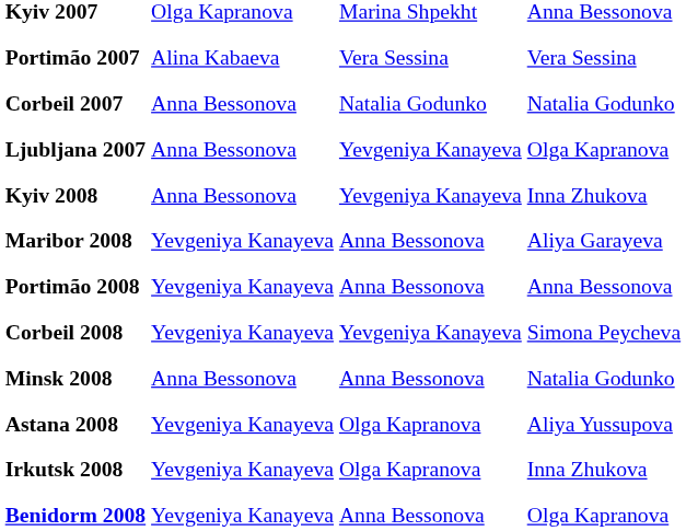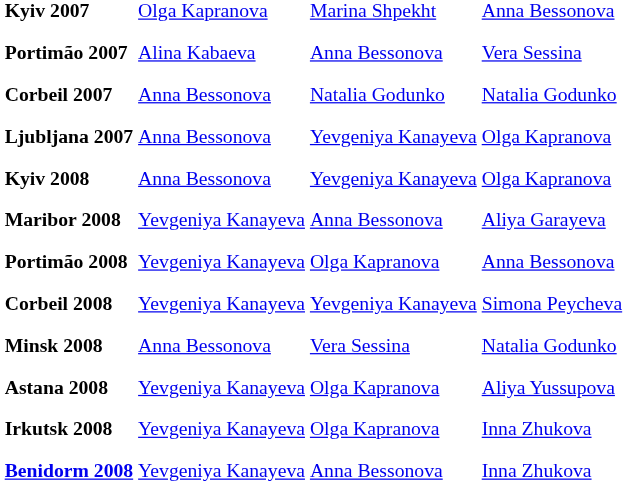Portimão 2007 | column 3: Vera Sessina -> Anna Bessonova
Kyiv 2008 | column 4: Inna Zhukova -> Olga Kapranova
Portimão 2008 | column 3: Anna Bessonova -> Olga Kapranova
Minsk 2008 | column 3: Anna Bessonova -> Vera Sessina
Benidorm 2008 | column 4: Olga Kapranova -> Inna Zhukova
